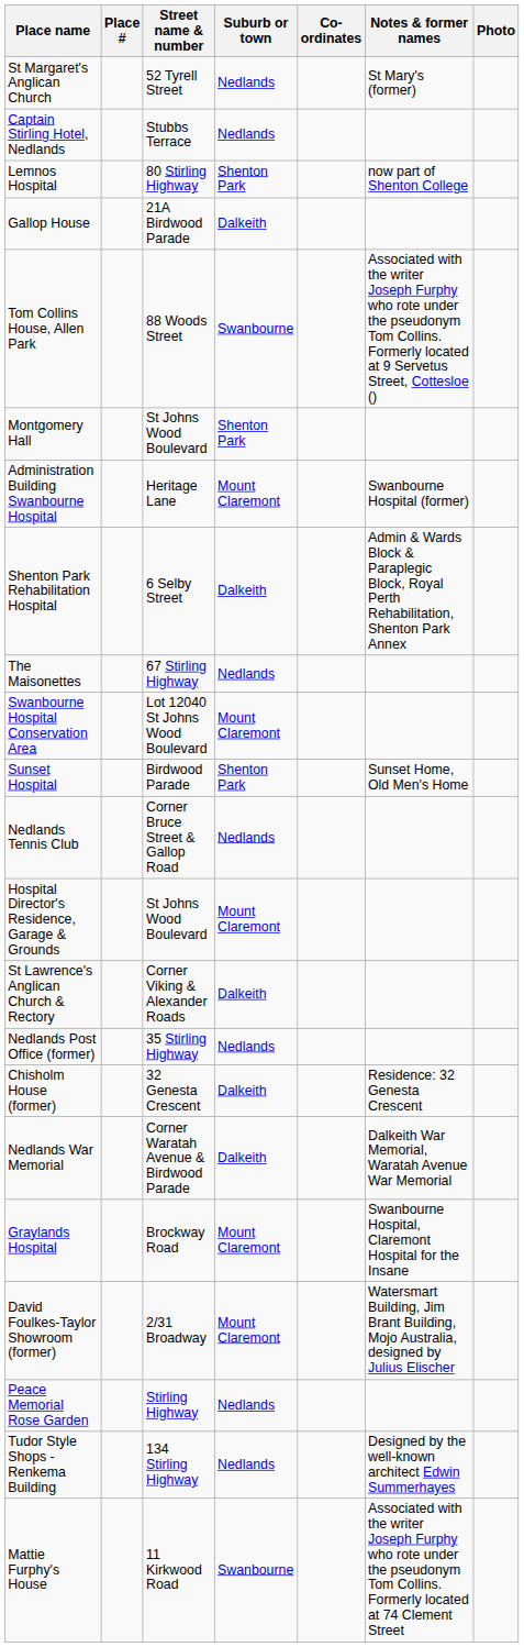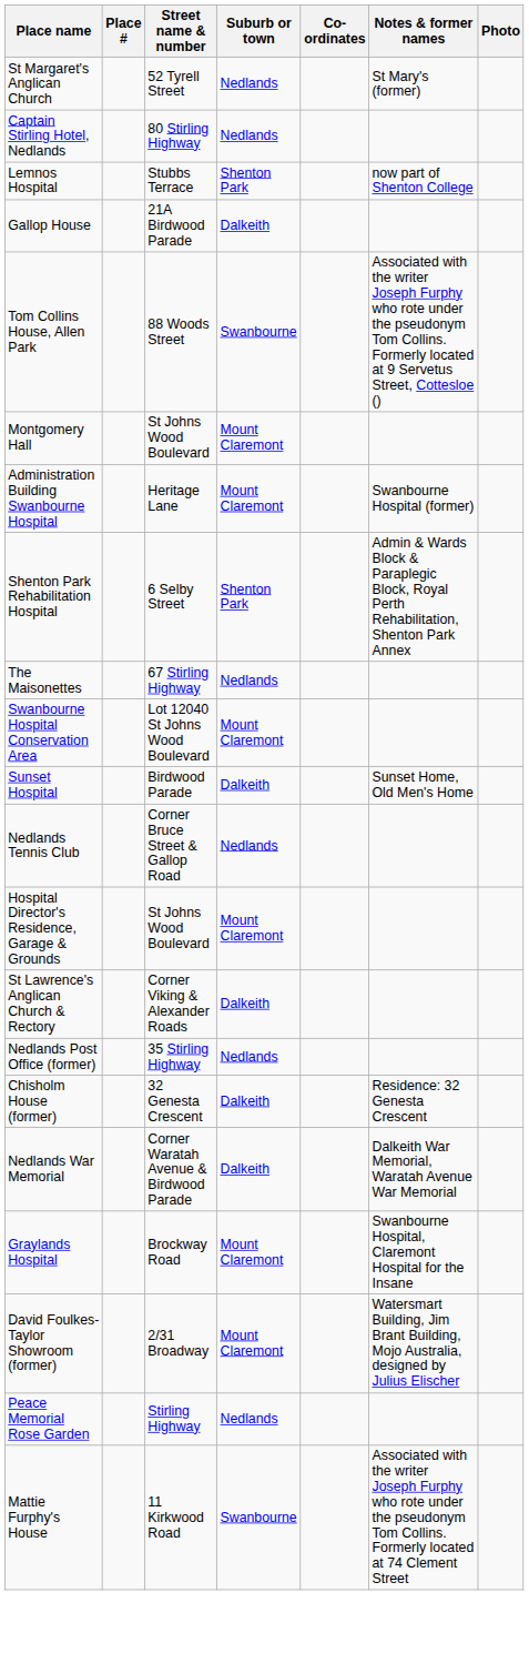Captain Stirling Hotel, Nedlands | Street name & number: Stubbs Terrace -> 80 Stirling Highway
Lemnos Hospital | Street name & number: 80 Stirling Highway -> Stubbs Terrace
Montgomery Hall | Suburb or town: Shenton Park -> Mount Claremont
Shenton Park Rehabilitation Hospital | Suburb or town: Dalkeith -> Shenton Park
Sunset Hospital | Suburb or town: Shenton Park -> Dalkeith
- row: Tudor Style Shops - Renkema Building | 134 Stirling Highway | Nedlands | Designed by the well-known architect Edwin Summerhayes
